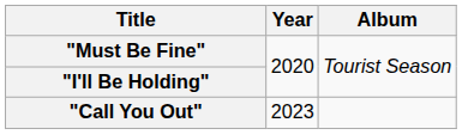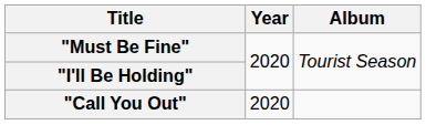"Call You Out" | Year: 2023 -> 2020
